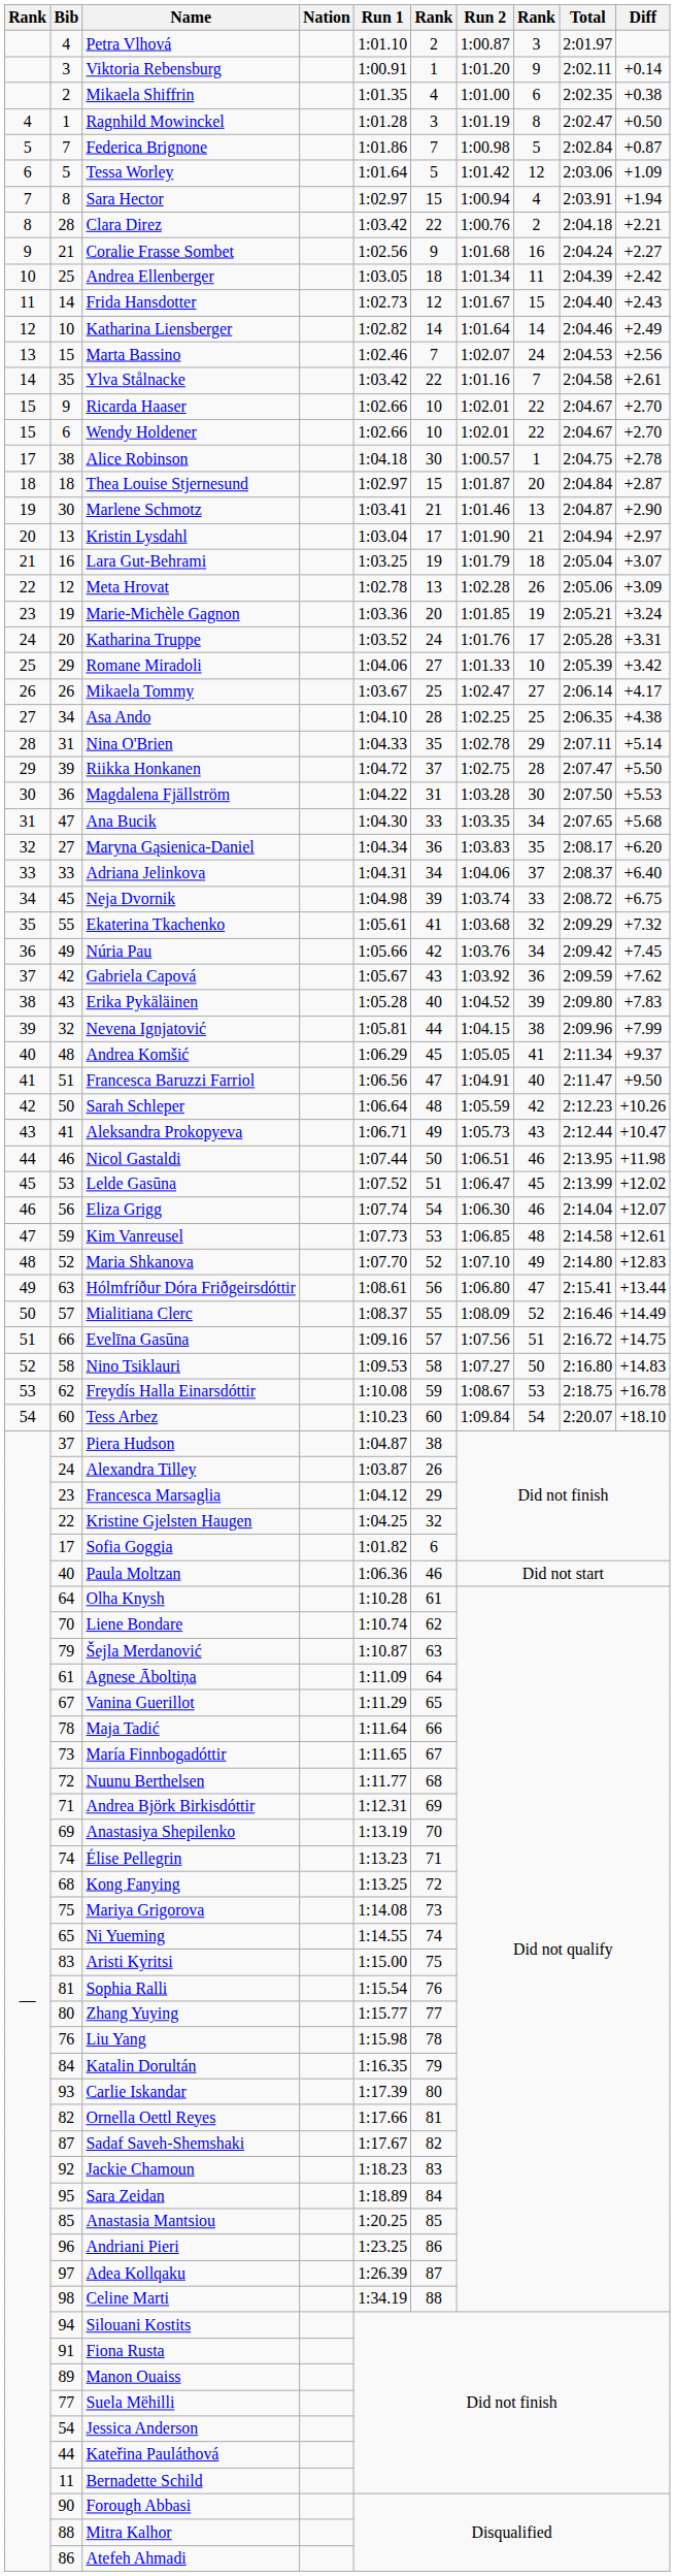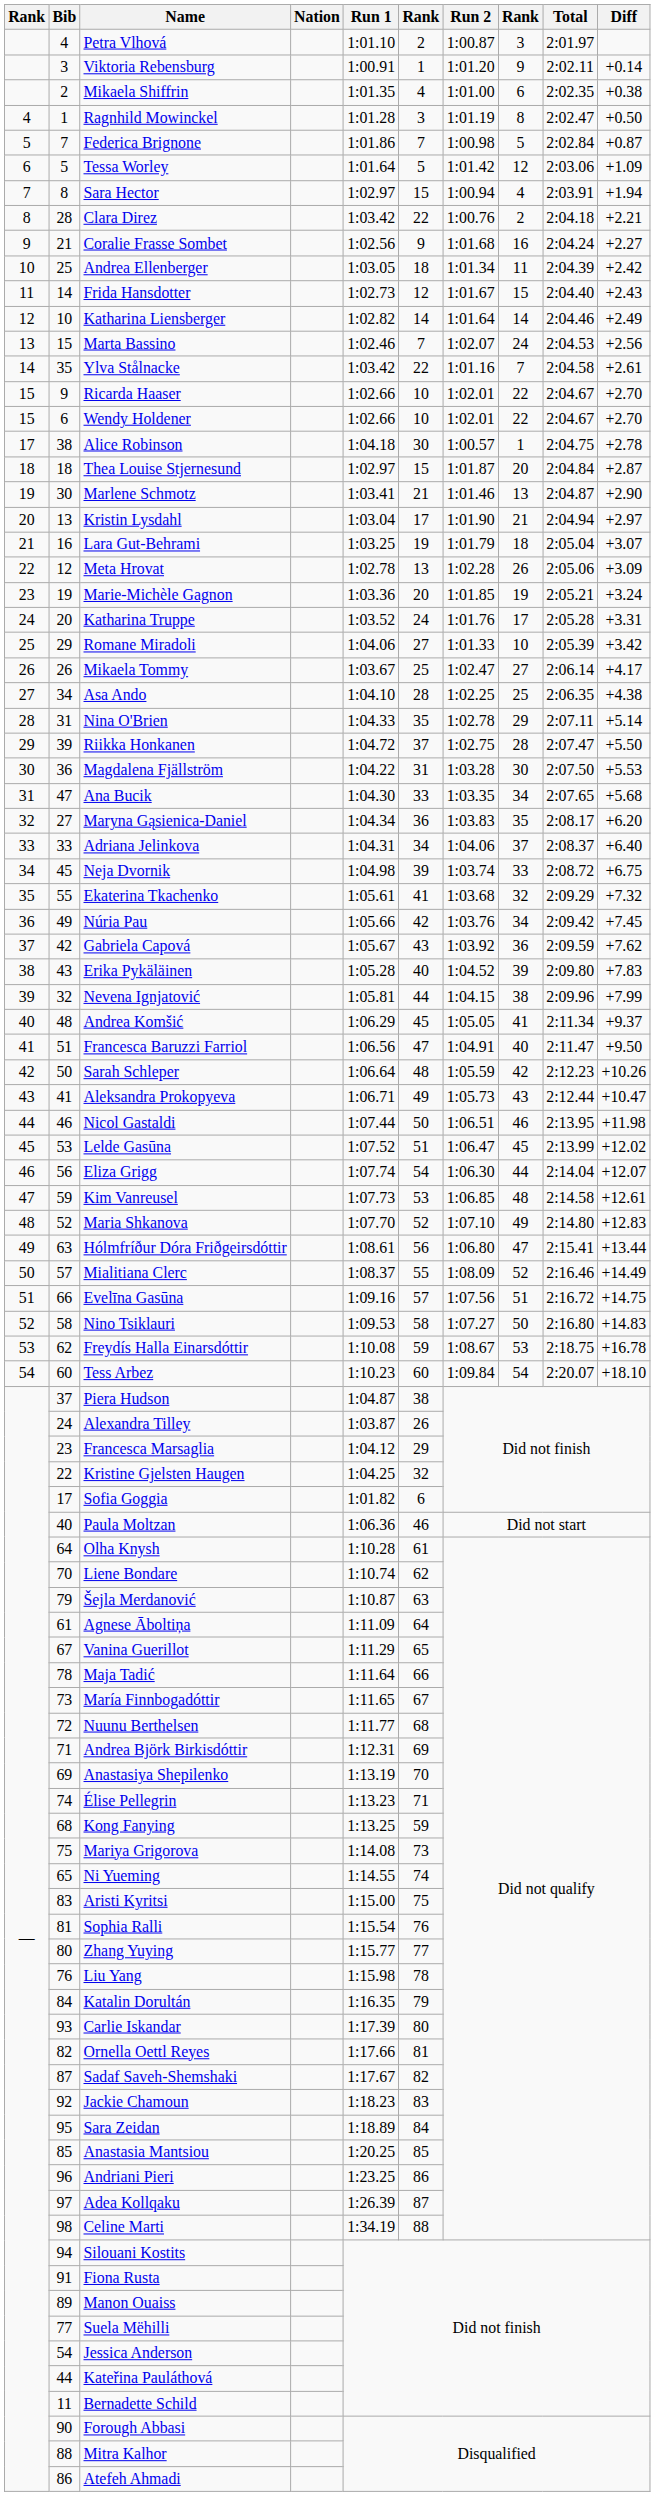Eliza Grigg | column 8: 46 -> 44
Kong Fanying | column 6: 72 -> 59
